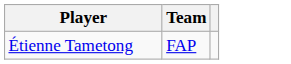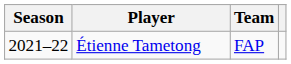+ column: Season | 2021–22
